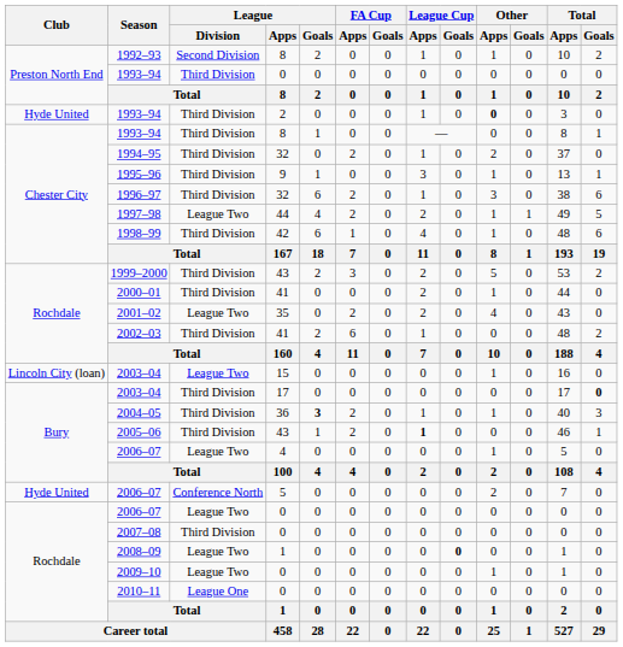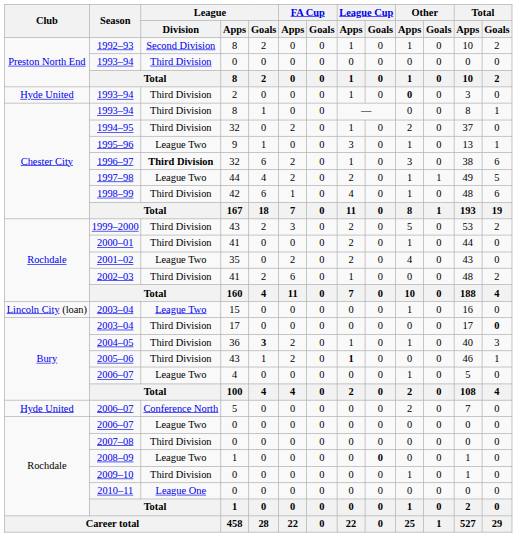1995–96 | League / Division: Third Division -> League Two
1996–97 | League / Division: normal -> bold
2009–10 | League / Division: League Two -> Third Division
